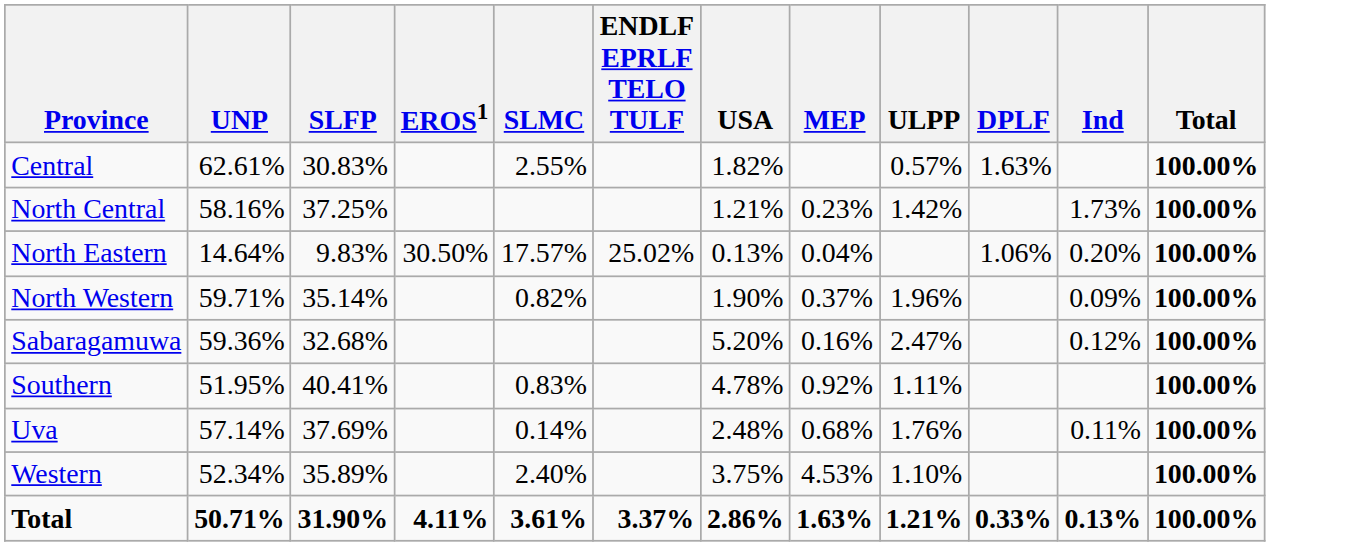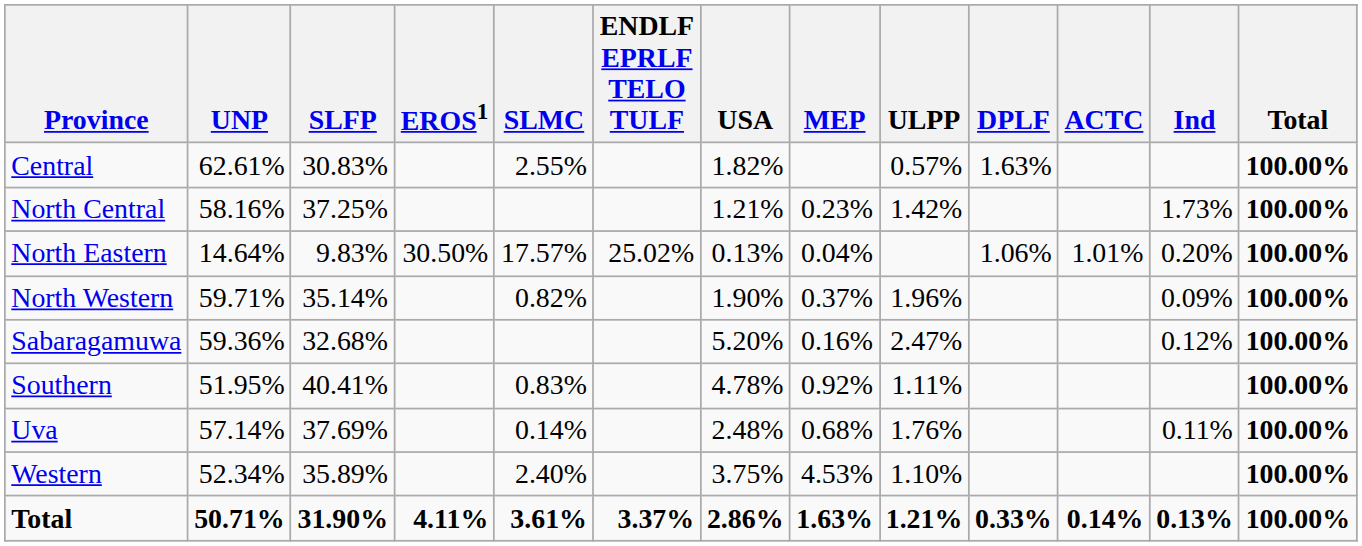+ column: ACTC | 1.01% | 0.14%
